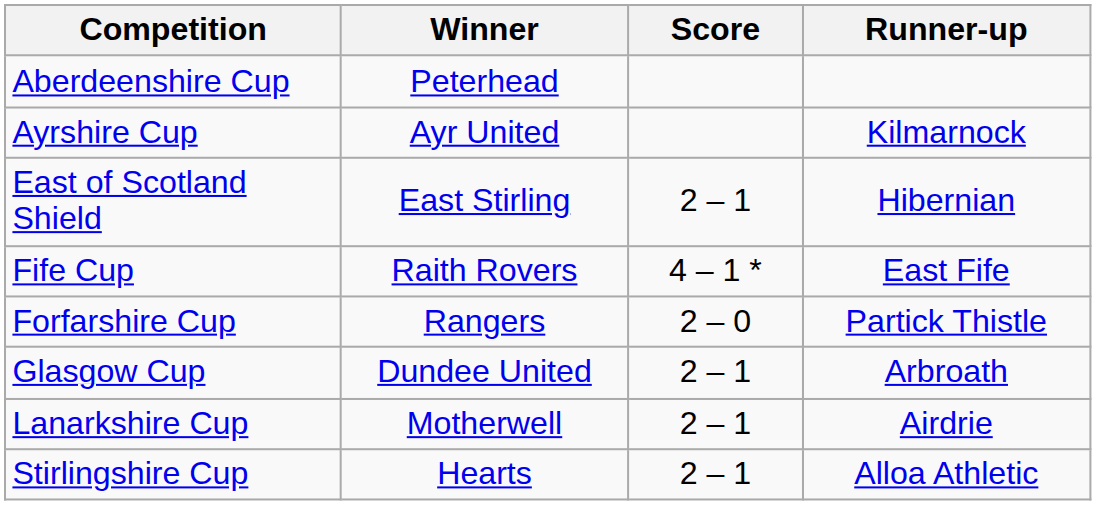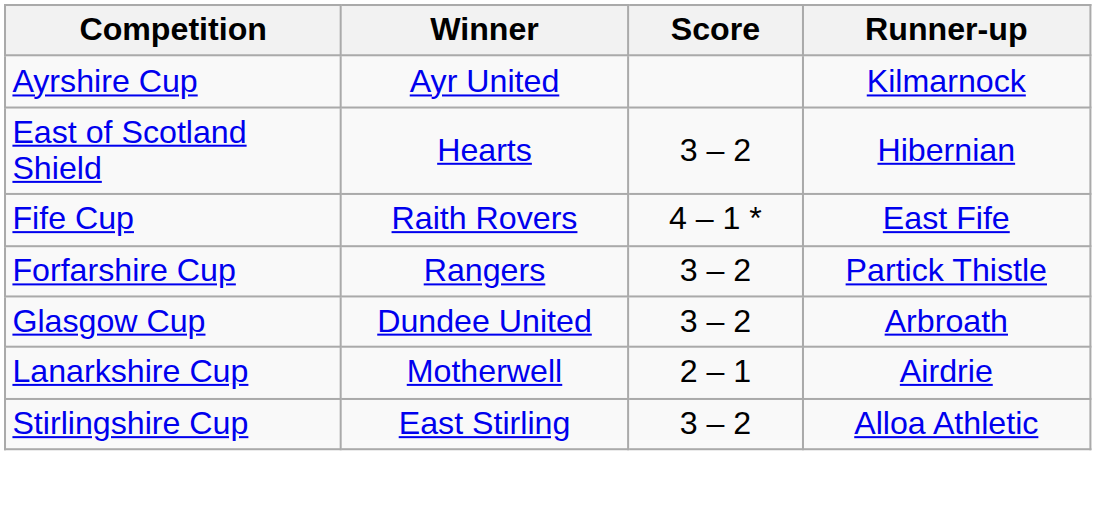- row: Aberdeenshire Cup | Peterhead
East of Scotland Shield | Winner: East Stirling -> Hearts
East of Scotland Shield | Score: 2 – 1 -> 3 – 2
Forfarshire Cup | Score: 2 – 0 -> 3 – 2
Glasgow Cup | Score: 2 – 1 -> 3 – 2
Stirlingshire Cup | Winner: Hearts -> East Stirling
Stirlingshire Cup | Score: 2 – 1 -> 3 – 2
